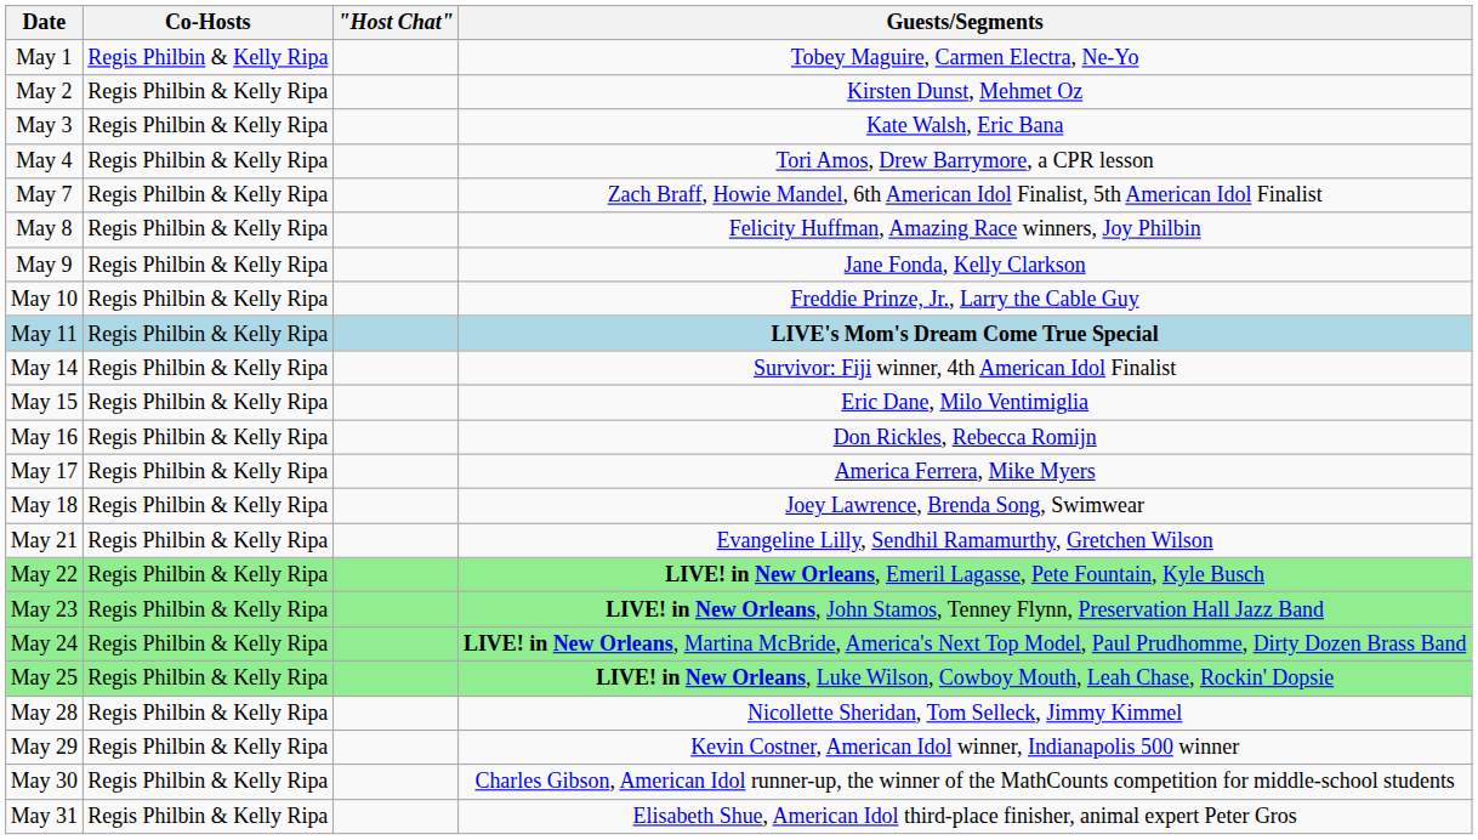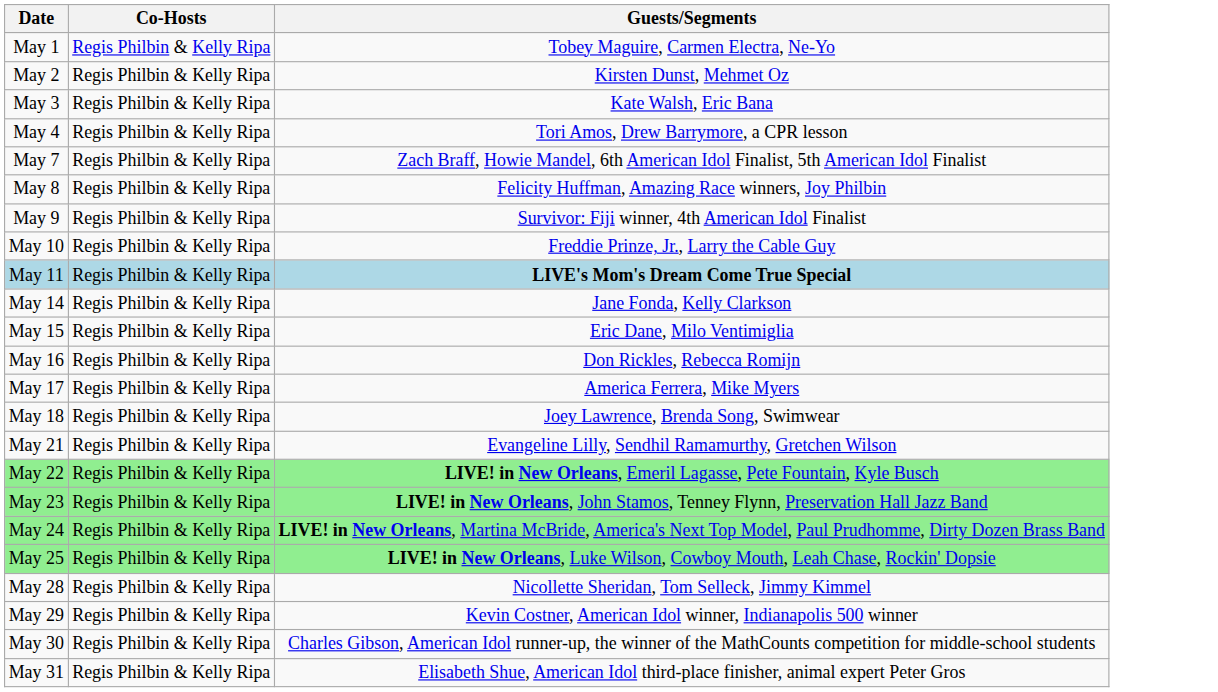- column: "Host Chat"
May 9 | Guests/Segments: Jane Fonda, Kelly Clarkson -> Survivor: Fiji winner, 4th American Idol Finalist
May 14 | Guests/Segments: Survivor: Fiji winner, 4th American Idol Finalist -> Jane Fonda, Kelly Clarkson
